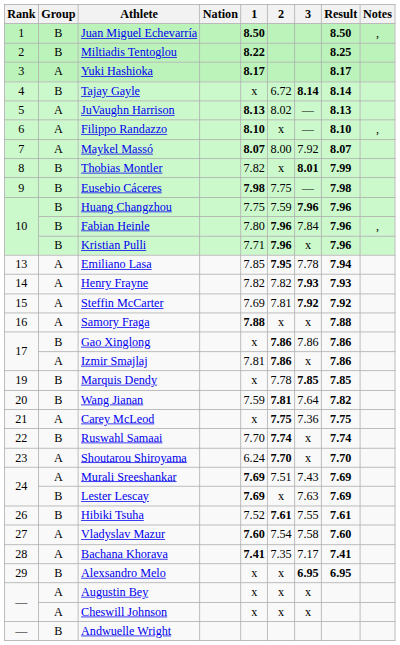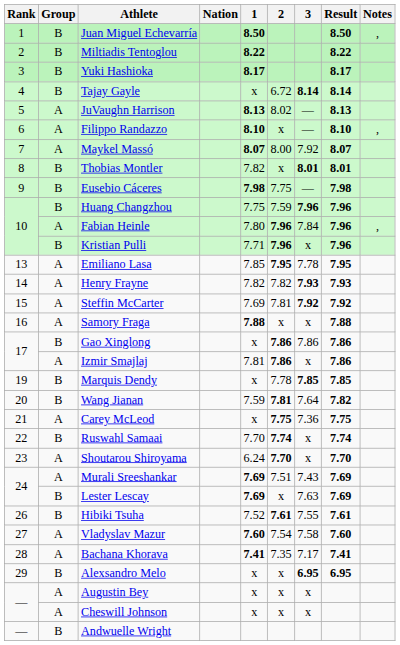Miltiadis Tentoglou | Result: 8.25 -> 8.22
Yuki Hashioka | Group: A -> B
Thobias Montler | Result: 7.99 -> 8.01
Fabian Heinle | Group: B -> A
Emiliano Lasa | Result: 7.94 -> 7.95
